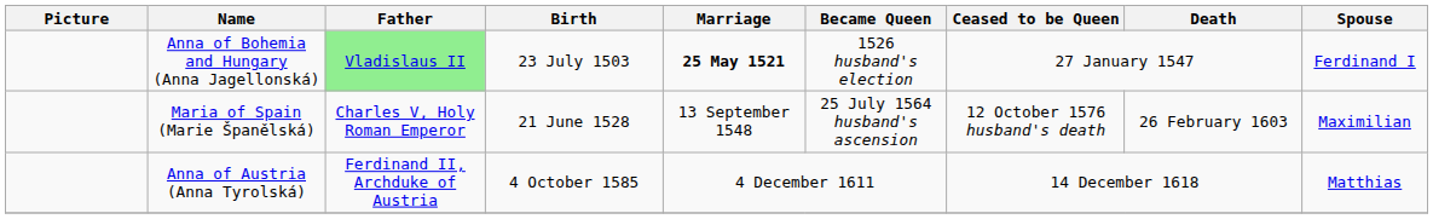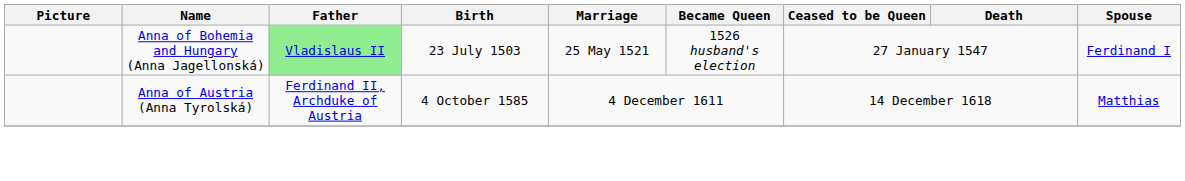Anna of Bohemia and Hungary (Anna Jagellonská) | Marriage: bold -> normal
- row: Maria of Spain (Marie Španělská) | Charles V, Holy Roman Emperor | 21 June 1528 | 13 September 1548 | 25 July 1564 husband's ascension | 12 October 1576 husband's death | 26 February 1603 | Maximilian
